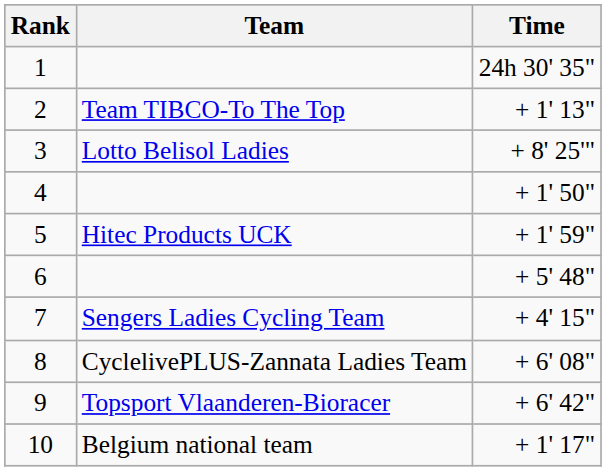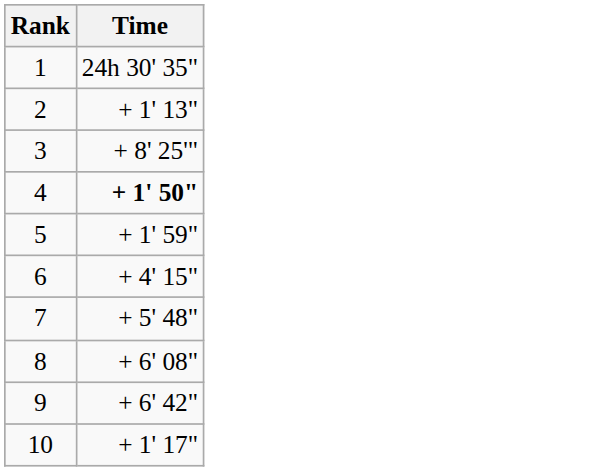- column: Team | Team TIBCO-To The Top | Lotto Belisol Ladies | Hitec Products UCK | Sengers Ladies Cycling Team | CyclelivePLUS-Zannata Ladies Team | Topsport Vlaanderen-Bioracer | Belgium national team
4 | Time: normal -> bold
6 | Time: + 5' 48" -> + 4' 15"
7 | Time: + 4' 15" -> + 5' 48"
